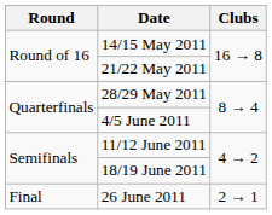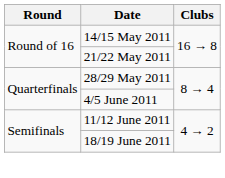- row: Final | 26 June 2011 | 2 → 1
